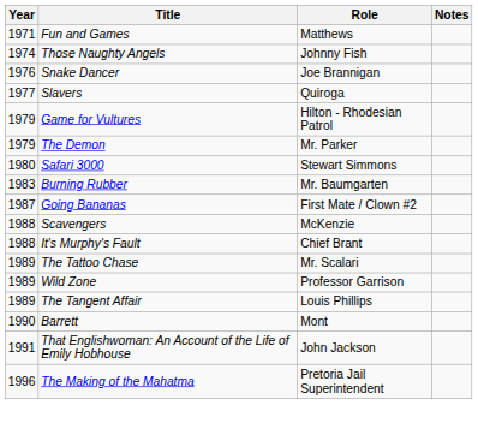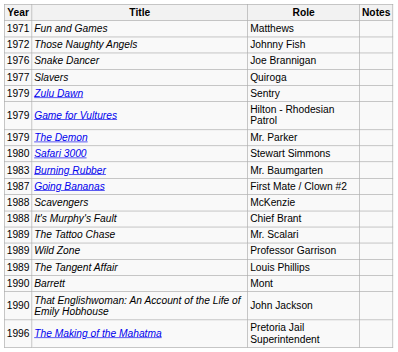Those Naughty Angels | Year: 1974 -> 1972
+ row: 1979 | Zulu Dawn | Sentry
That Englishwoman: An Account of the Life of Emily Hobhouse | Year: 1991 -> 1990
